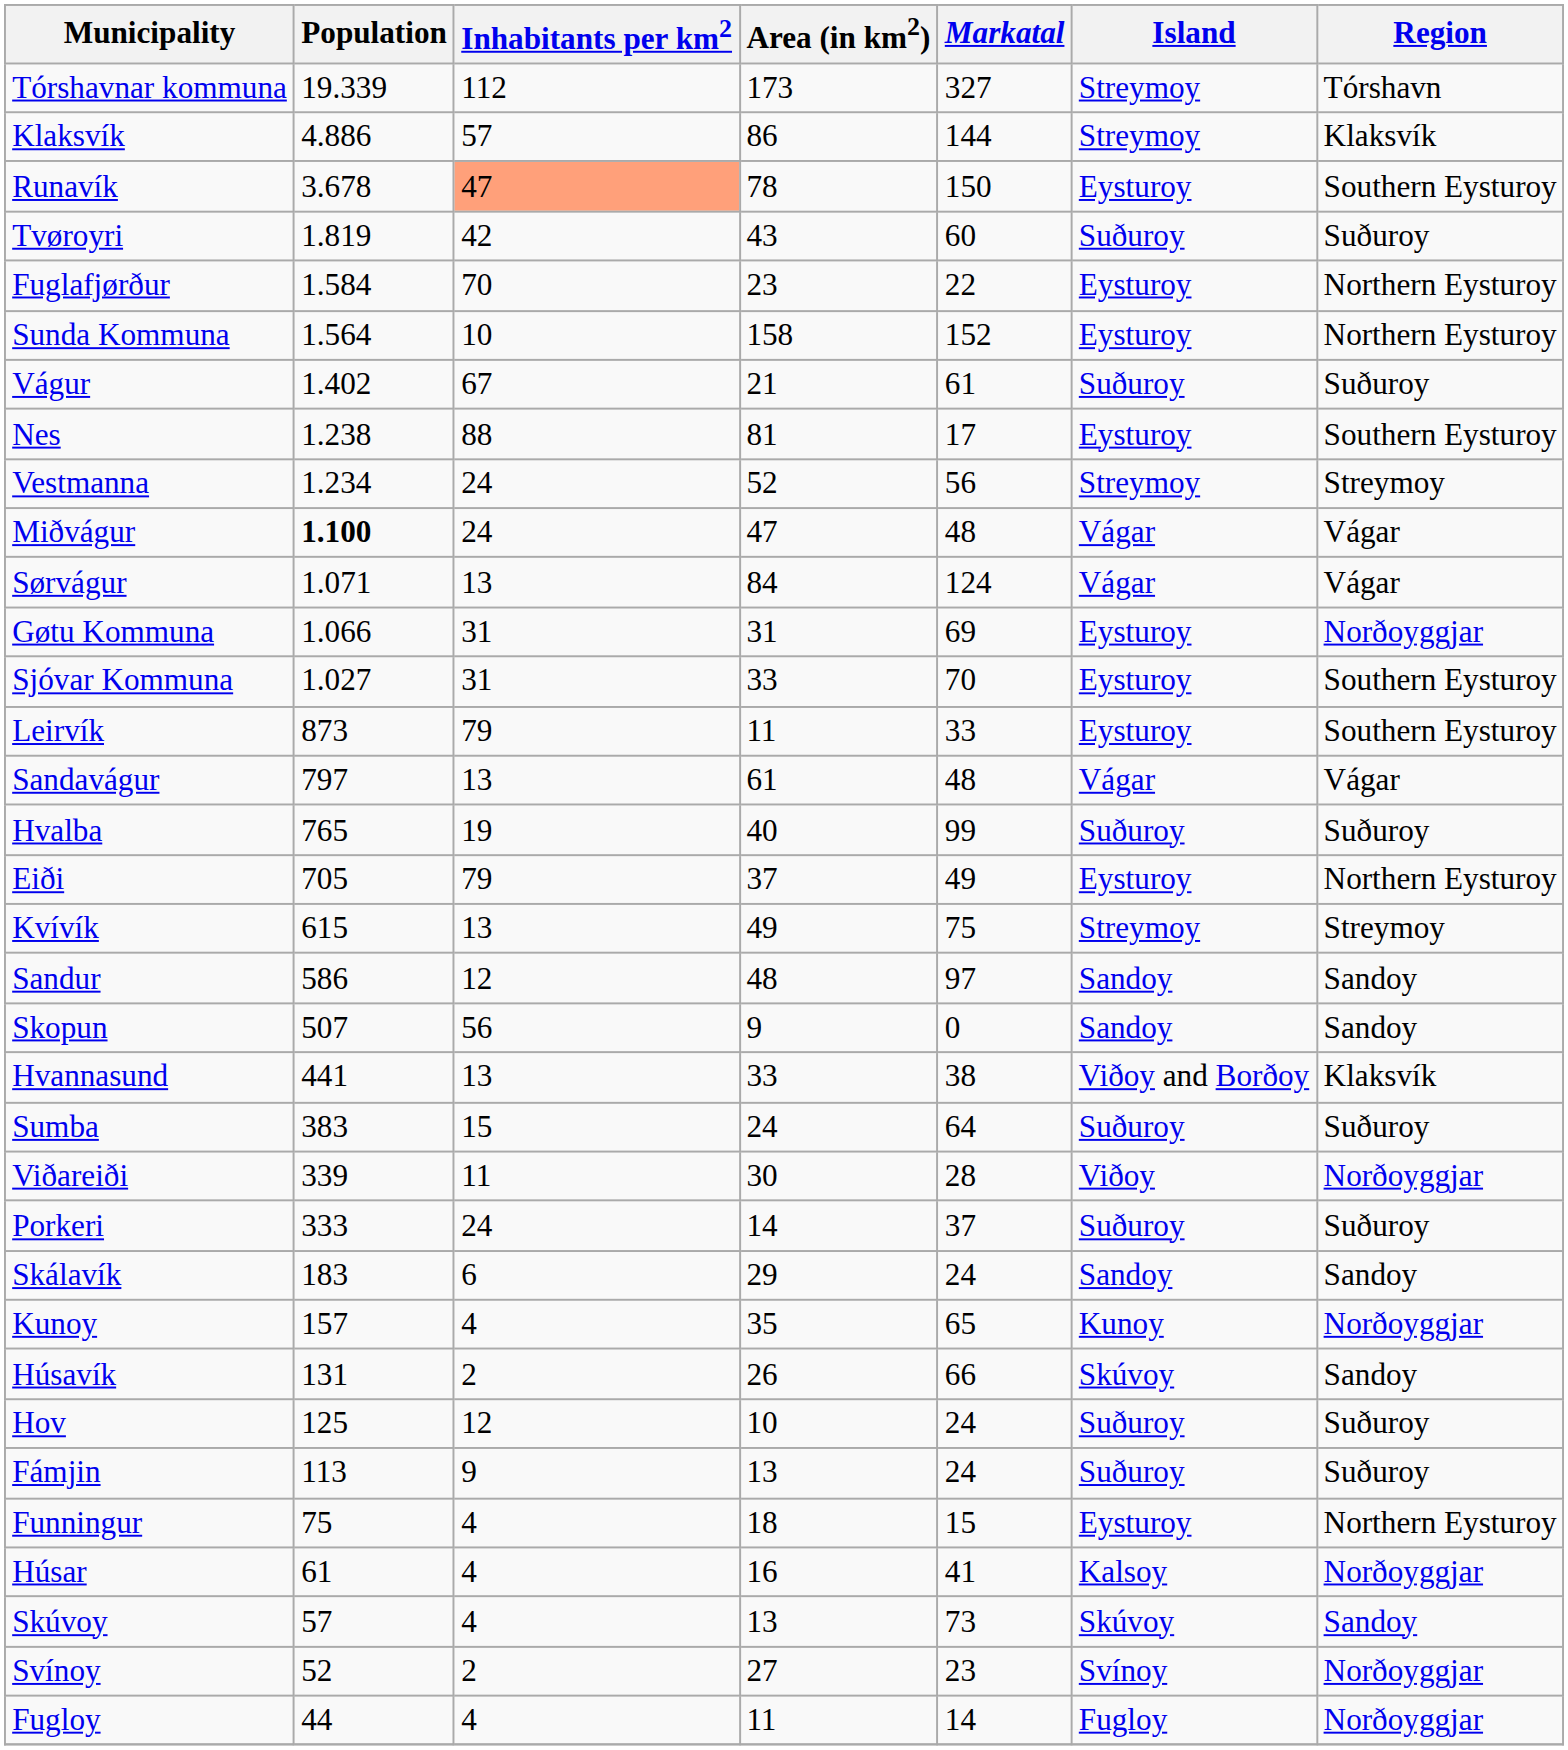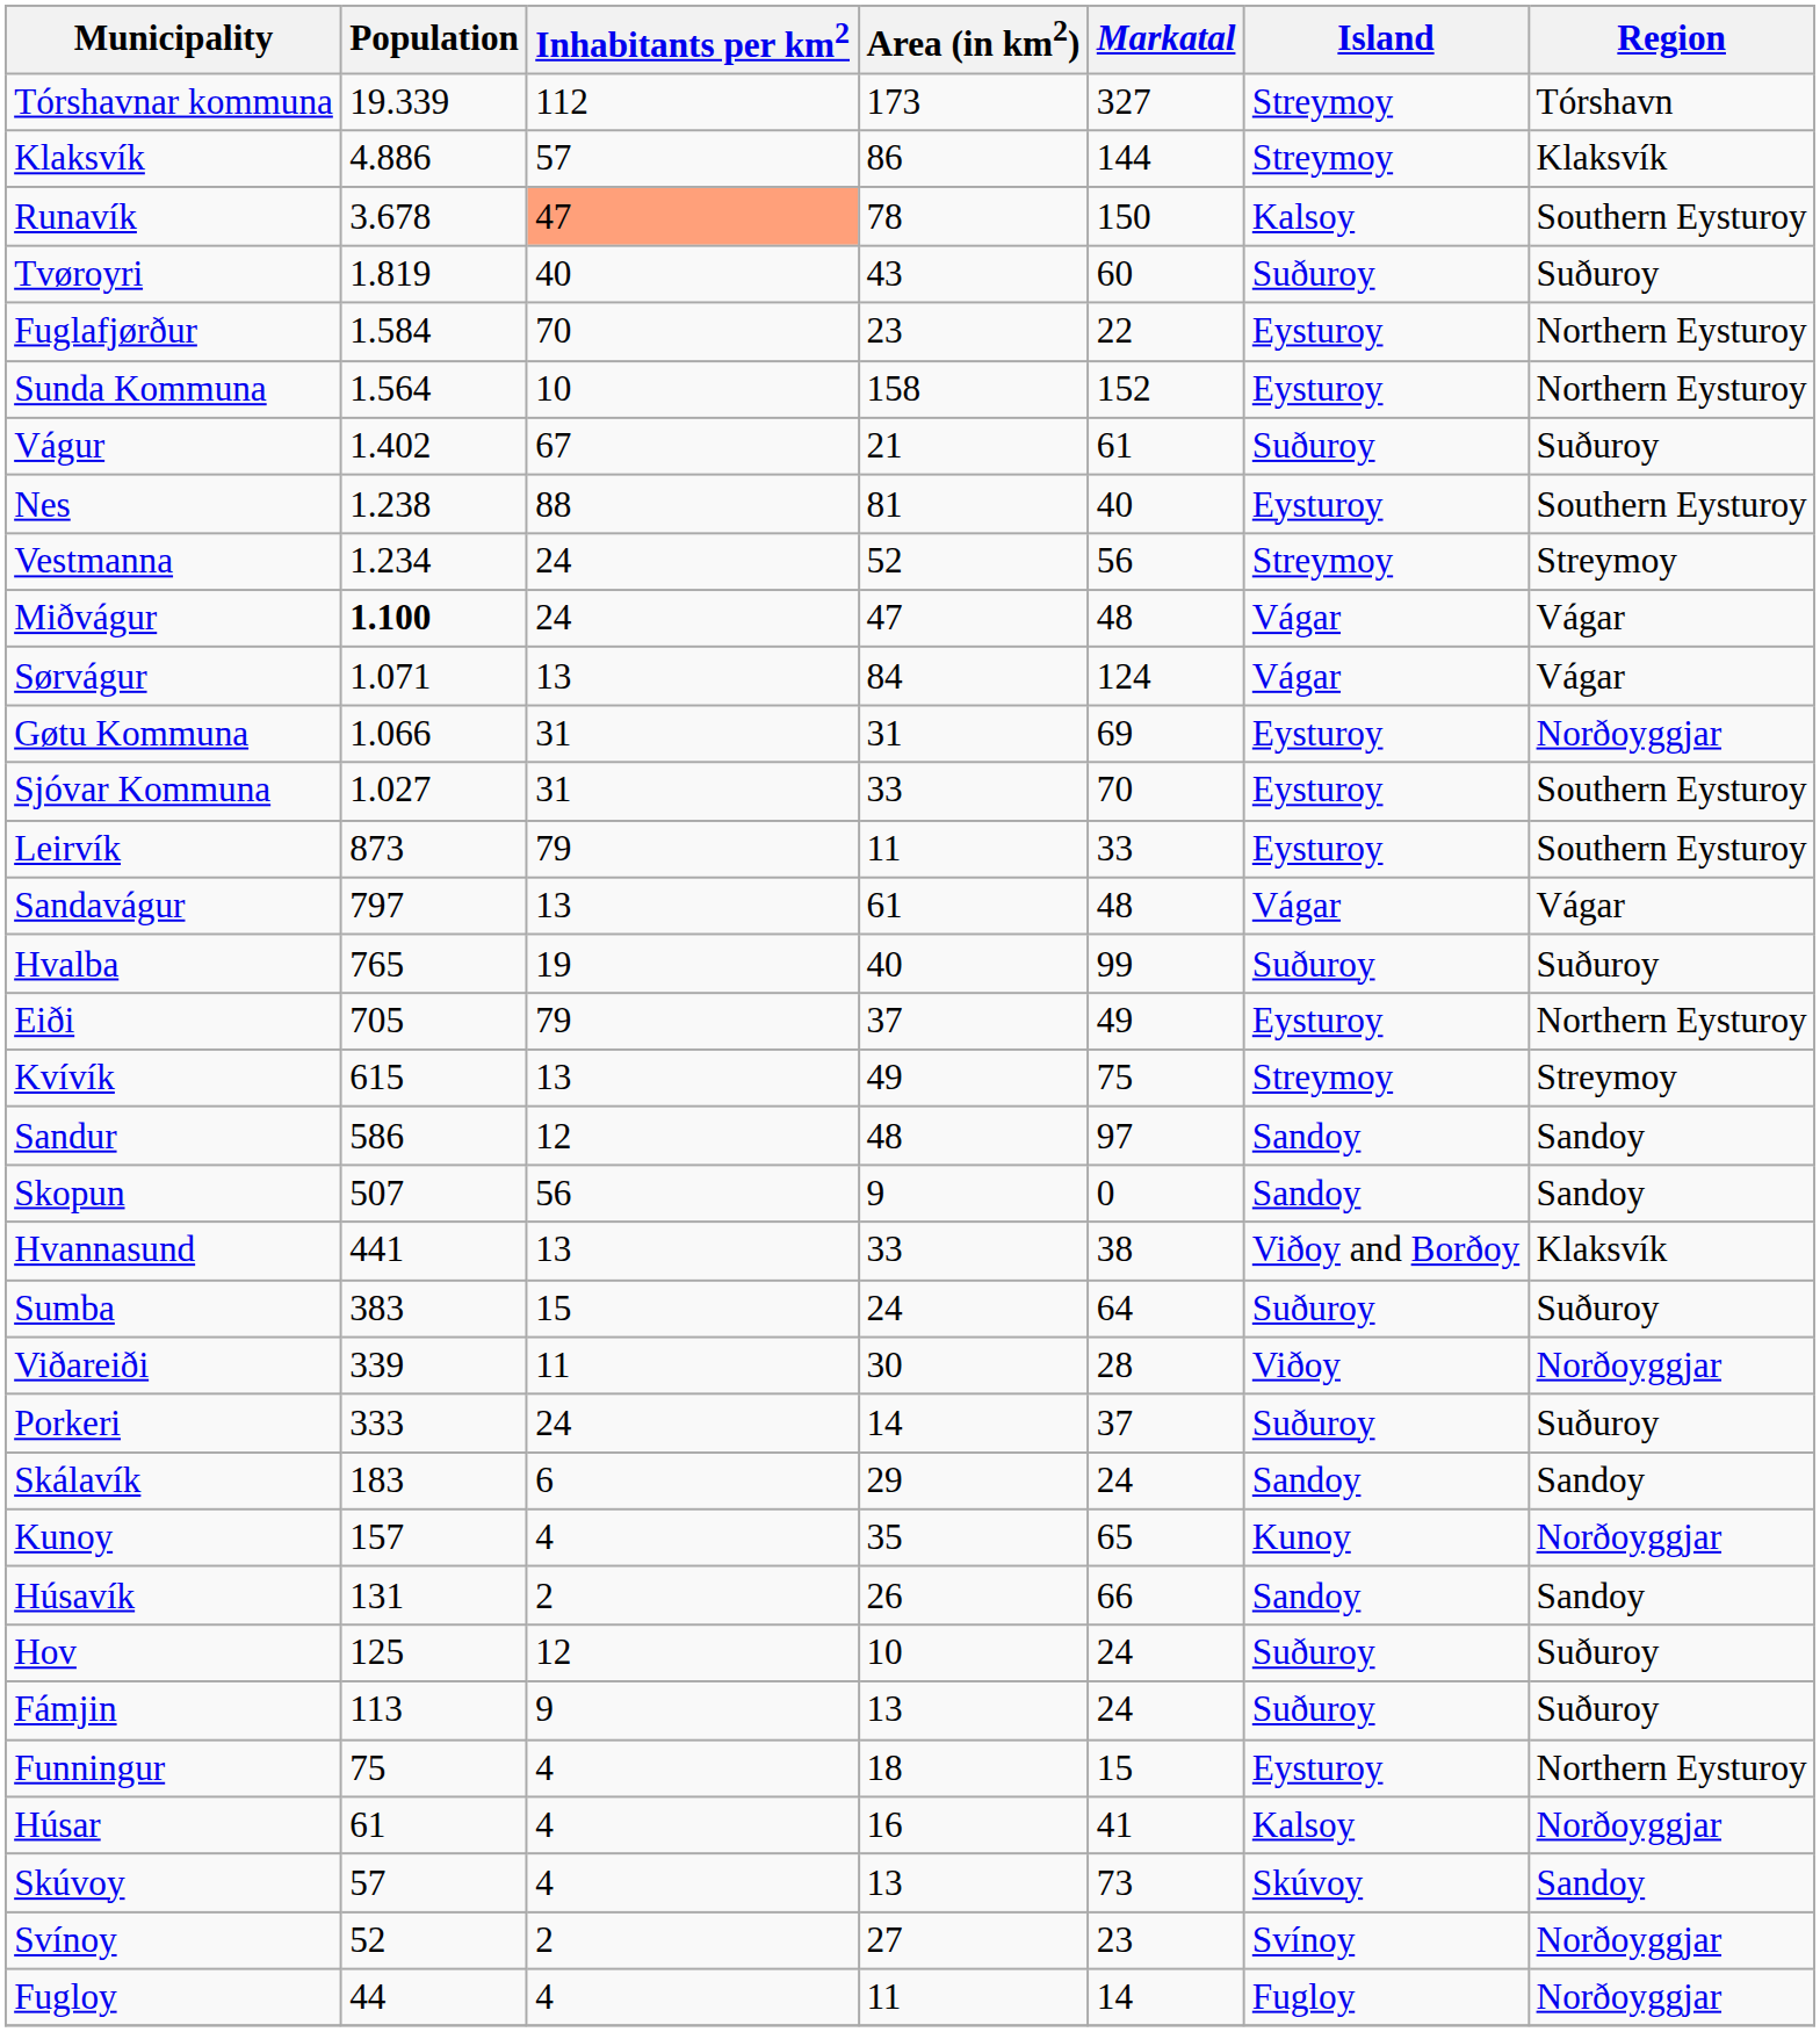Runavík | Island: Eysturoy -> Kalsoy
Tvøroyri | Inhabitants per km2: 42 -> 40
Nes | Markatal: 17 -> 40
Húsavík | Island: Skúvoy -> Sandoy
